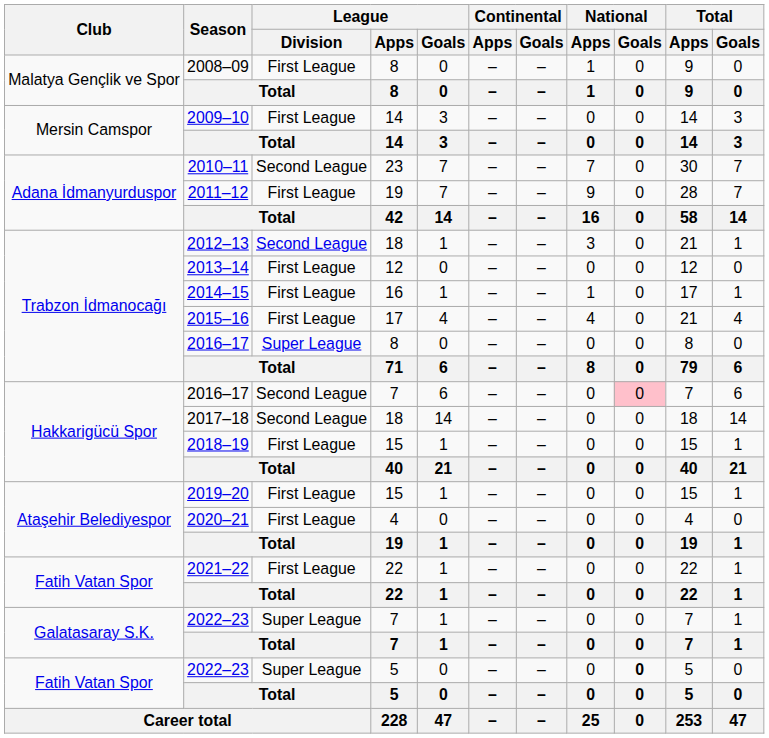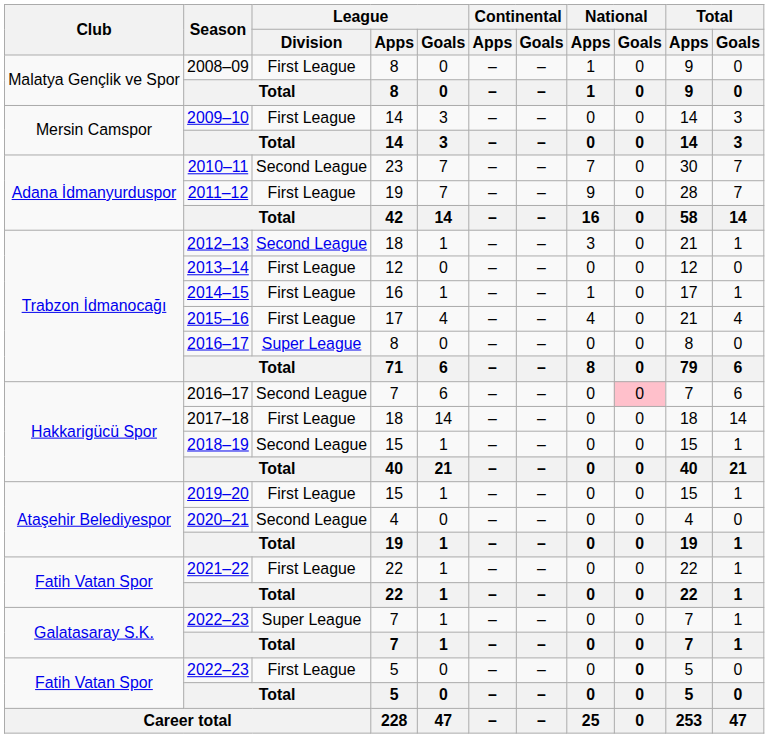2017–18 | League / Division: Second League -> First League
2018–19 | League / Division: First League -> Second League
2020–21 | League / Division: First League -> Second League
2022–23 / 5 | League / Division: Super League -> First League
